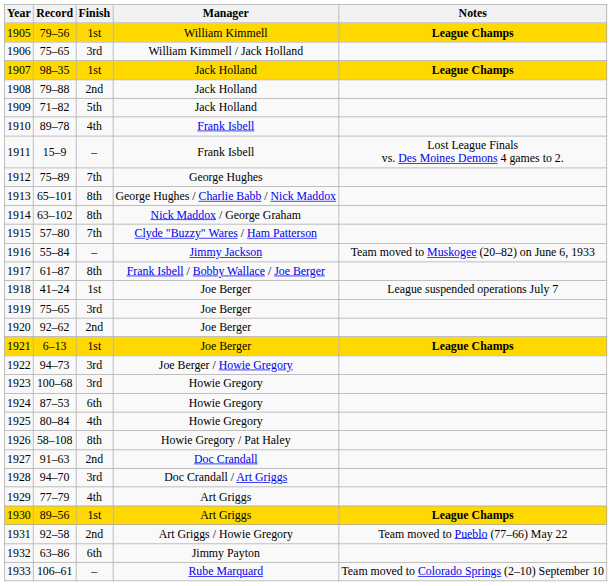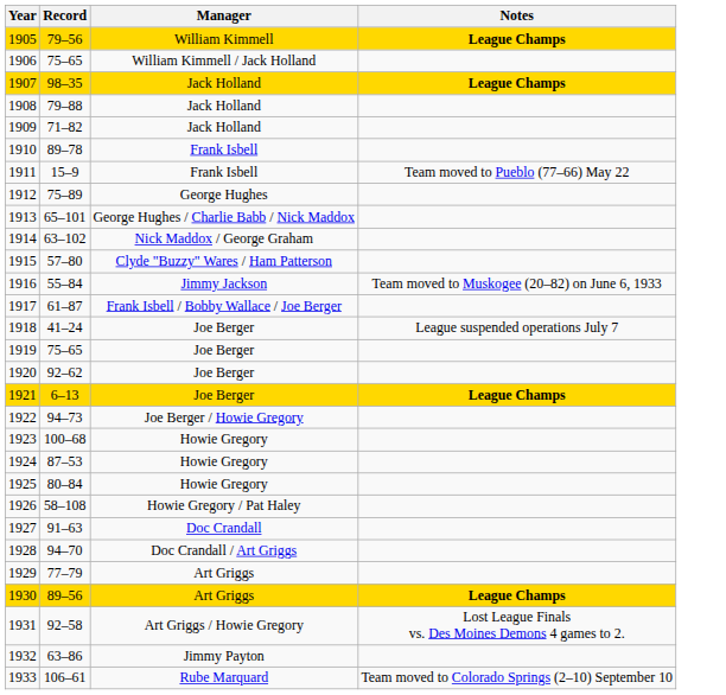- column: Finish | 1st | 3rd | 1st | 2nd | 5th | 4th | – | 7th | 8th | 8th | 7th | – | 8th | 1st | 3rd | 2nd | 1st | 3rd | 3rd | 6th | 4th | 8th | 2nd | 3rd | 4th | 1st | 2nd | 6th | –
1911 | Notes: Lost League Finals vs. Des Moines Demons 4 games to 2. -> Team moved to Pueblo (77–66) May 22
1931 | Notes: Team moved to Pueblo (77–66) May 22 -> Lost League Finals vs. Des Moines Demons 4 games to 2.
